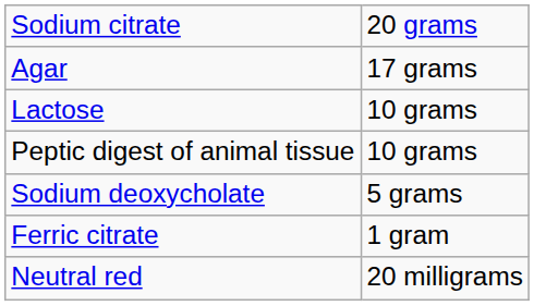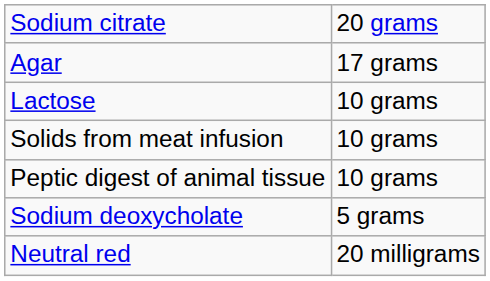+ row: Solids from meat infusion | 10 grams
- row: Ferric citrate | 1 gram
